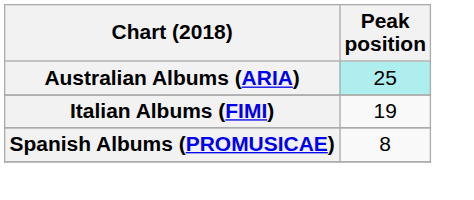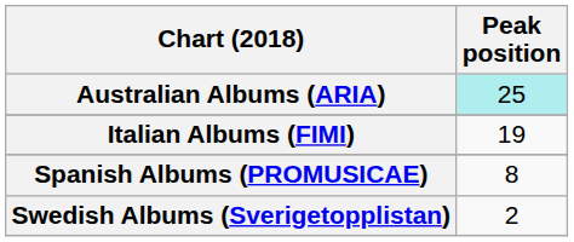+ row: Swedish Albums (Sverigetopplistan) | 2
